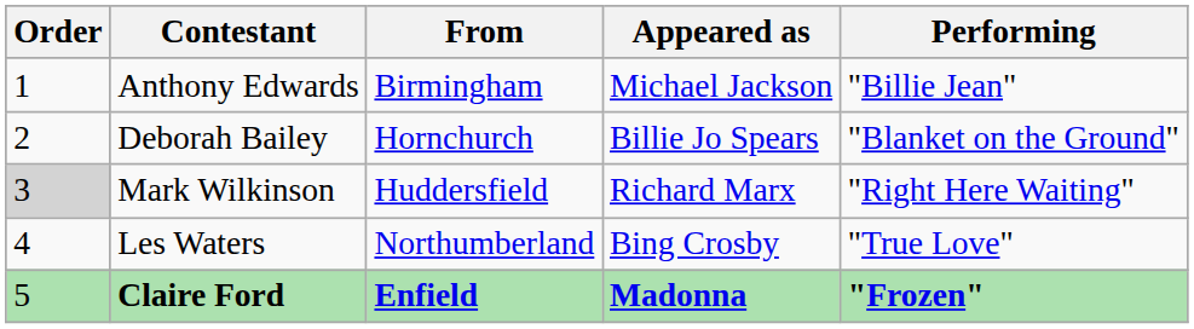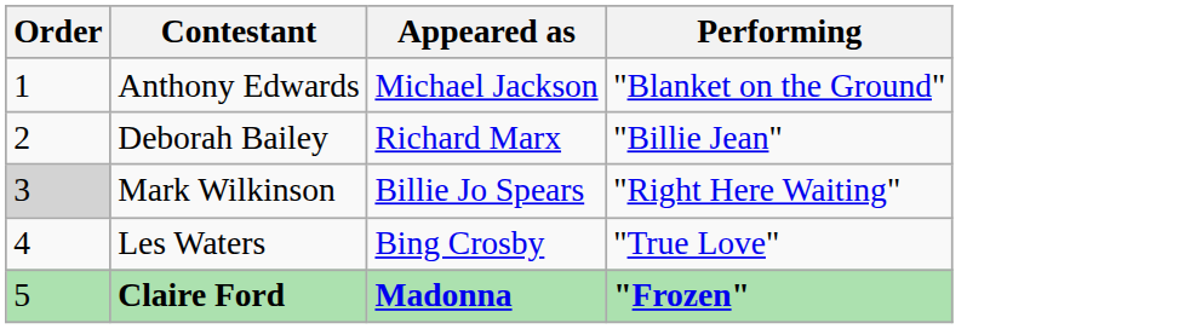- column: From | Birmingham | Hornchurch | Huddersfield | Northumberland | Enfield
Anthony Edwards | Performing: "Billie Jean" -> "Blanket on the Ground"
Deborah Bailey | Appeared as: Billie Jo Spears -> Richard Marx
Deborah Bailey | Performing: "Blanket on the Ground" -> "Billie Jean"
Mark Wilkinson | Appeared as: Richard Marx -> Billie Jo Spears
